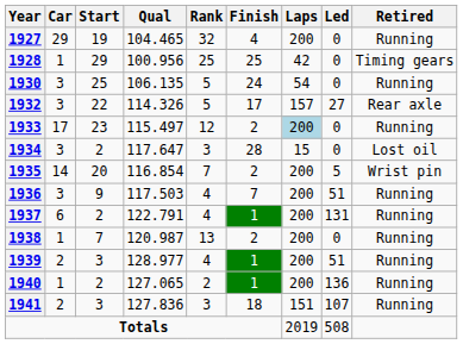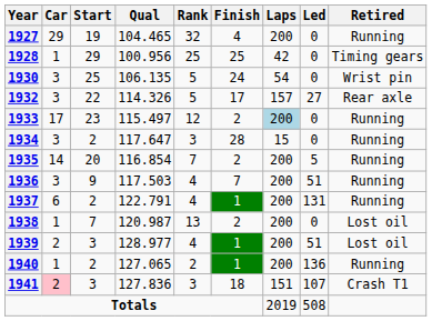1930 | Retired: Running -> Wrist pin
1934 | Retired: Lost oil -> Running
1935 | Retired: Wrist pin -> Running
1938 | Retired: Running -> Lost oil
1939 | Retired: Running -> Lost oil
1941 | Car: no background -> pink background
1941 | Retired: Running -> Crash T1
